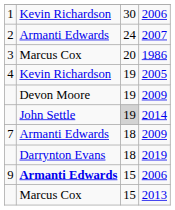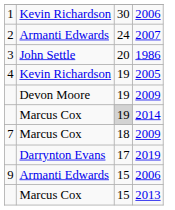1986 | column 2: Marcus Cox -> John Settle
2014 | column 2: John Settle -> Marcus Cox
7 / 2009 | column 2: Armanti Edwards -> Marcus Cox
2019 | column 3: 18 -> 17
9 / 2006 | column 2: bold -> normal
